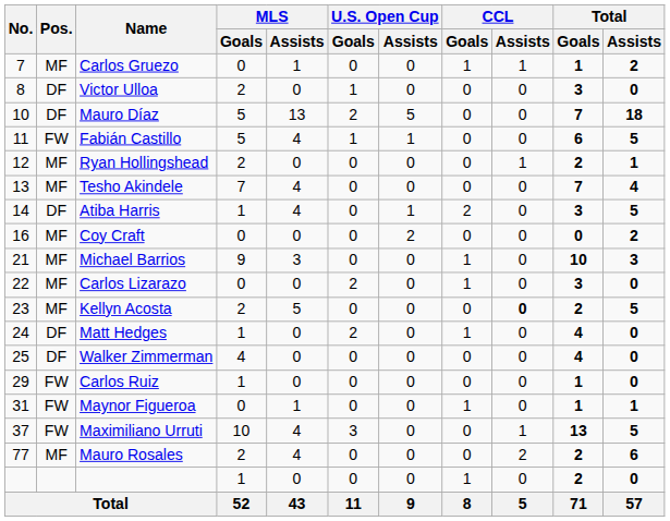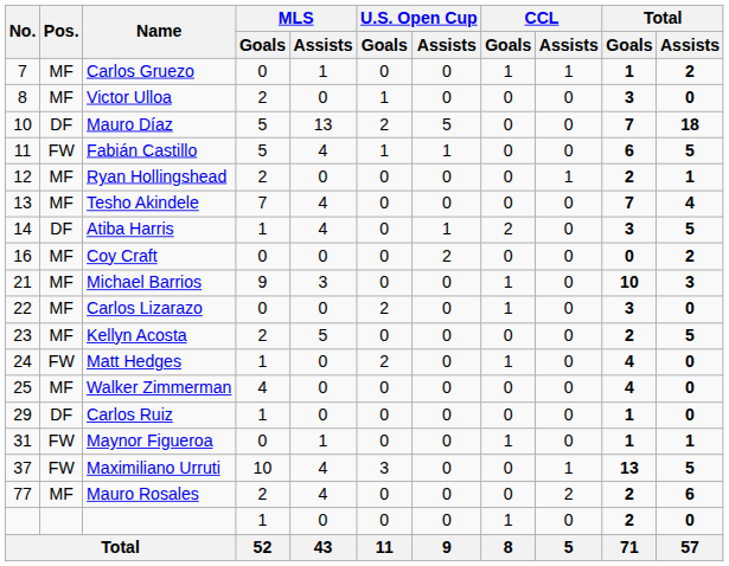Victor Ulloa | Pos.: DF -> MF
Kellyn Acosta | CCL / Assists: bold -> normal
Matt Hedges | Pos.: DF -> FW
Walker Zimmerman | Pos.: DF -> MF
Carlos Ruiz | Pos.: FW -> DF
